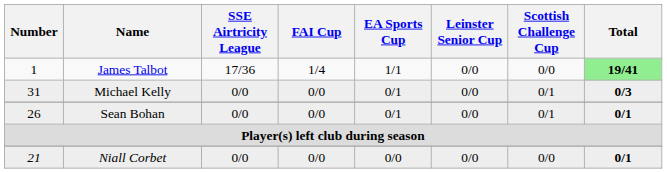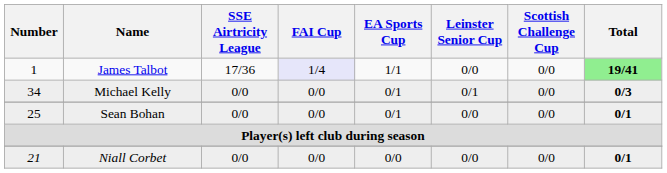James Talbot | FAI Cup: no background -> lavender background
Michael Kelly | Number: 31 -> 34
Michael Kelly | Leinster Senior Cup: 0/0 -> 0/1
Michael Kelly | Scottish Challenge Cup: 0/1 -> 0/0
Sean Bohan | Number: 26 -> 25
Sean Bohan | Scottish Challenge Cup: 0/1 -> 0/0
